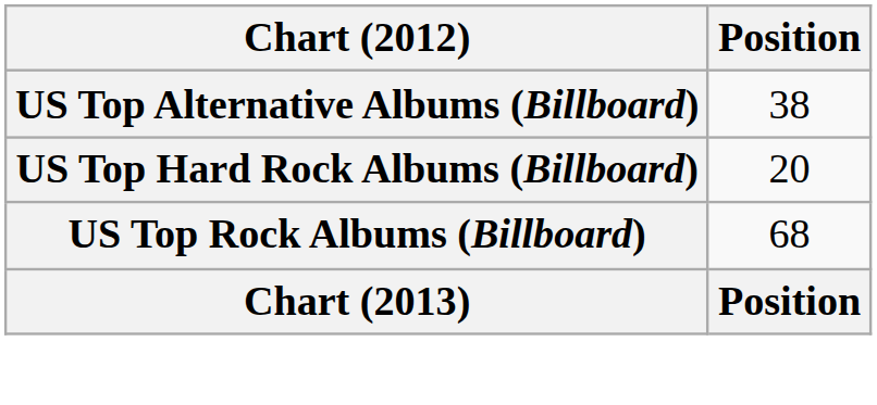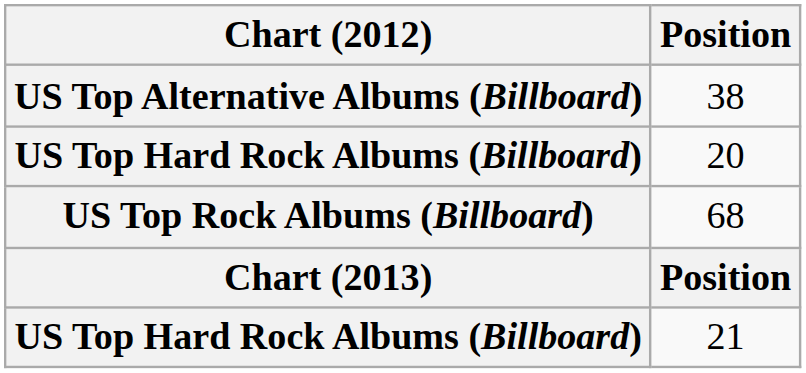+ row: US Top Hard Rock Albums (Billboard) | 21
